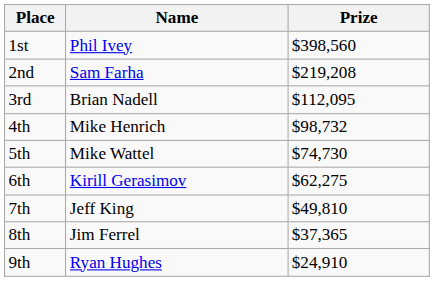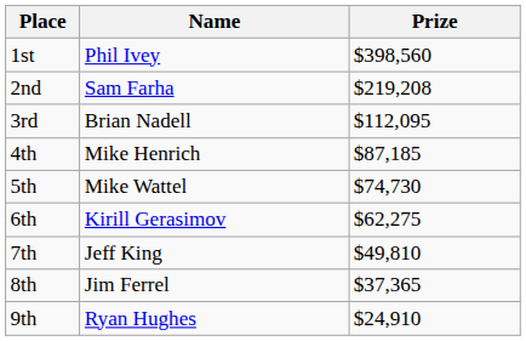4th | Prize: $98,732 -> $87,185
